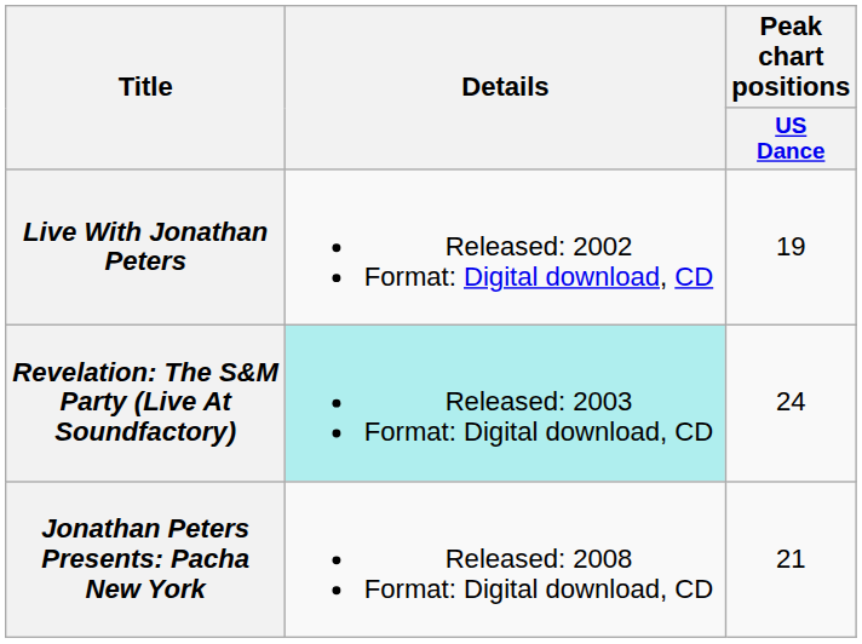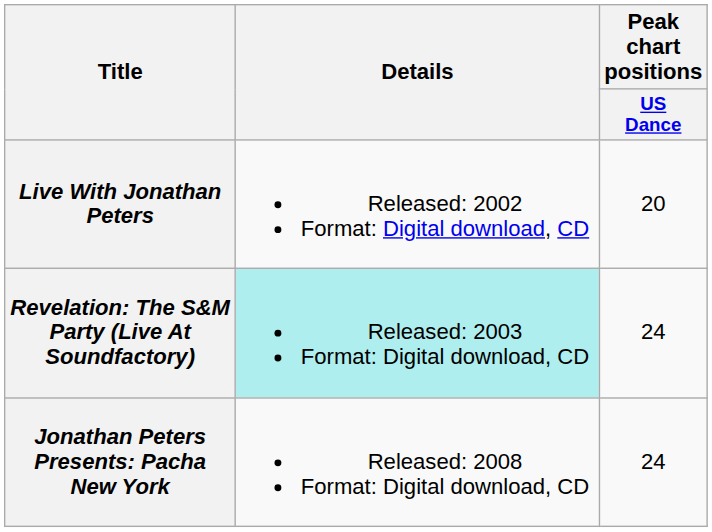Live With Jonathan Peters | Peak chart positions / US Dance: 19 -> 20
Jonathan Peters Presents: Pacha New York | Peak chart positions / US Dance: 21 -> 24
